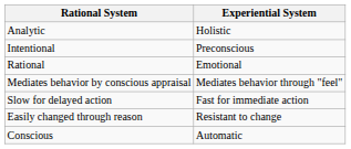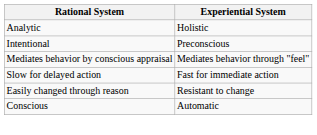- row: Rational | Emotional
